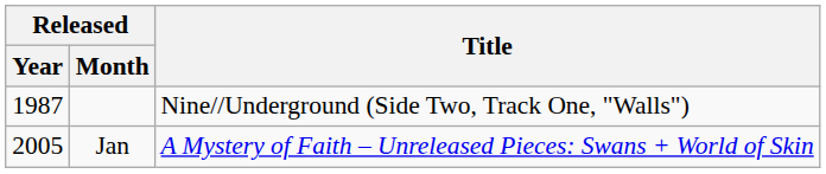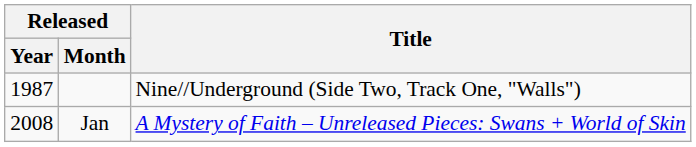Jan | Released / Year: 2005 -> 2008
